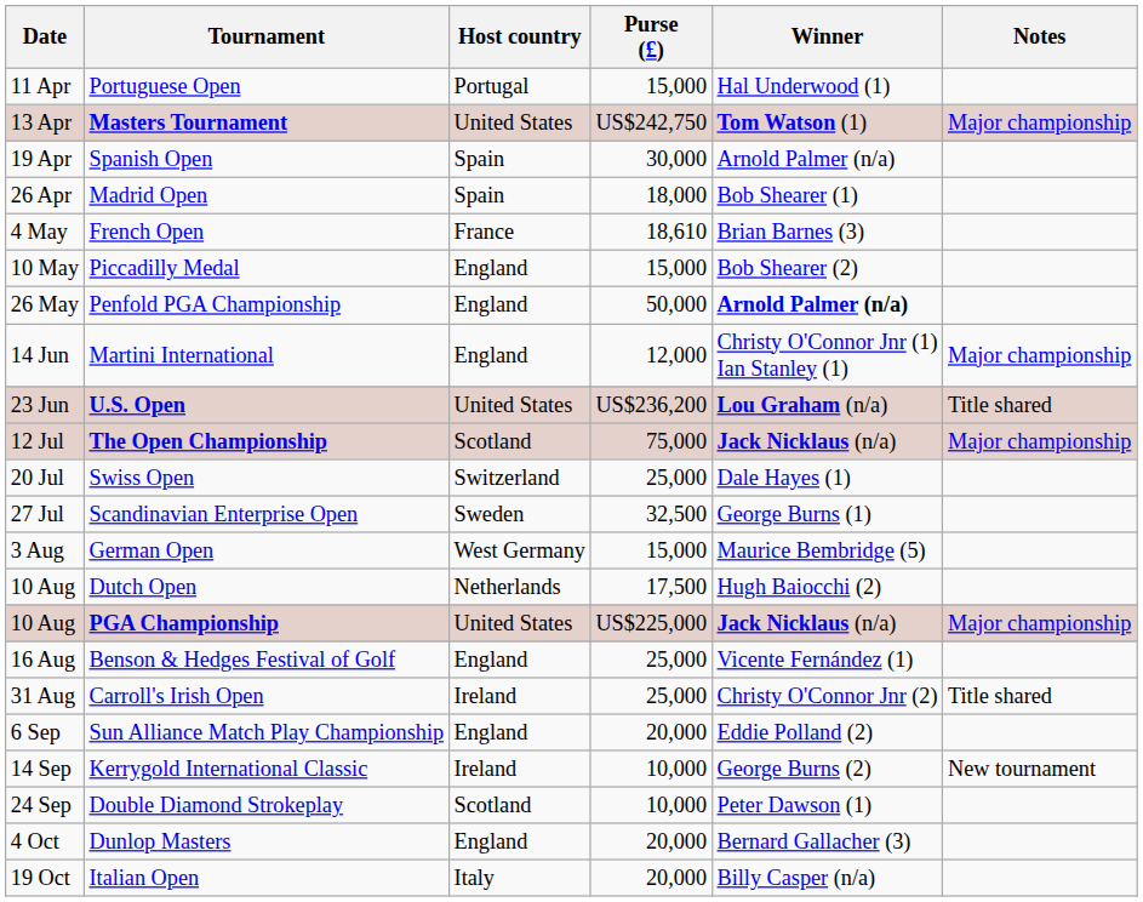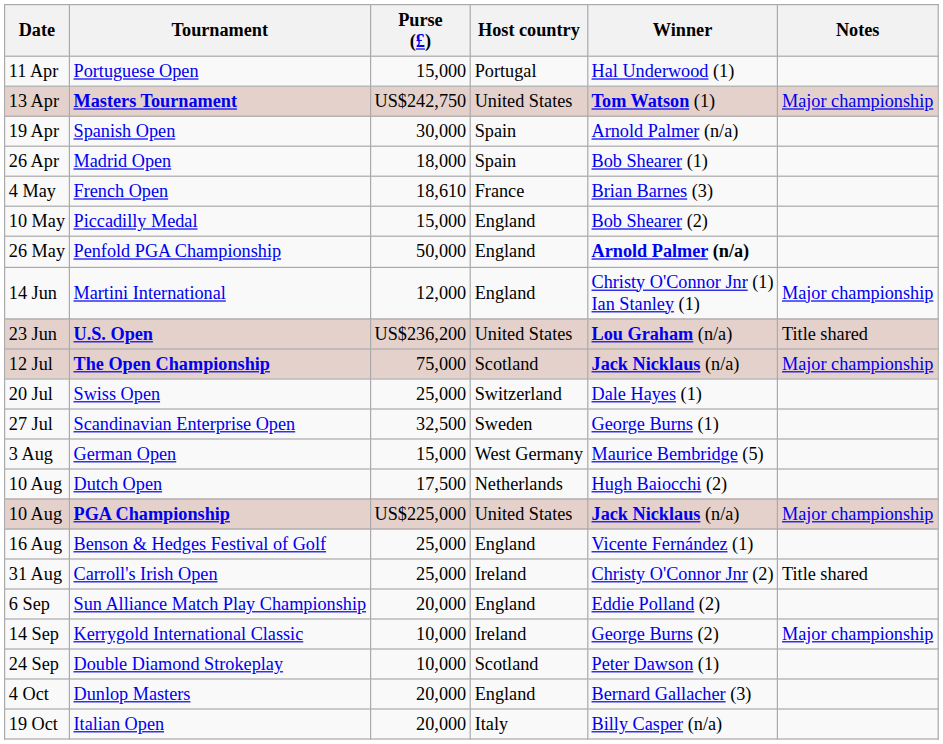columns swapped: Host country <-> Purse (£)
Kerrygold International Classic | Notes: New tournament -> Major championship
